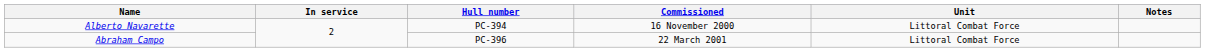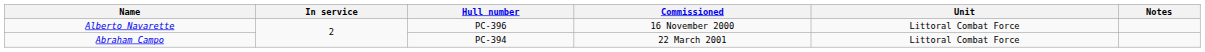Alberto Navarette | Hull number: PC-394 -> PC-396
Abraham Campo | Hull number: PC-396 -> PC-394
